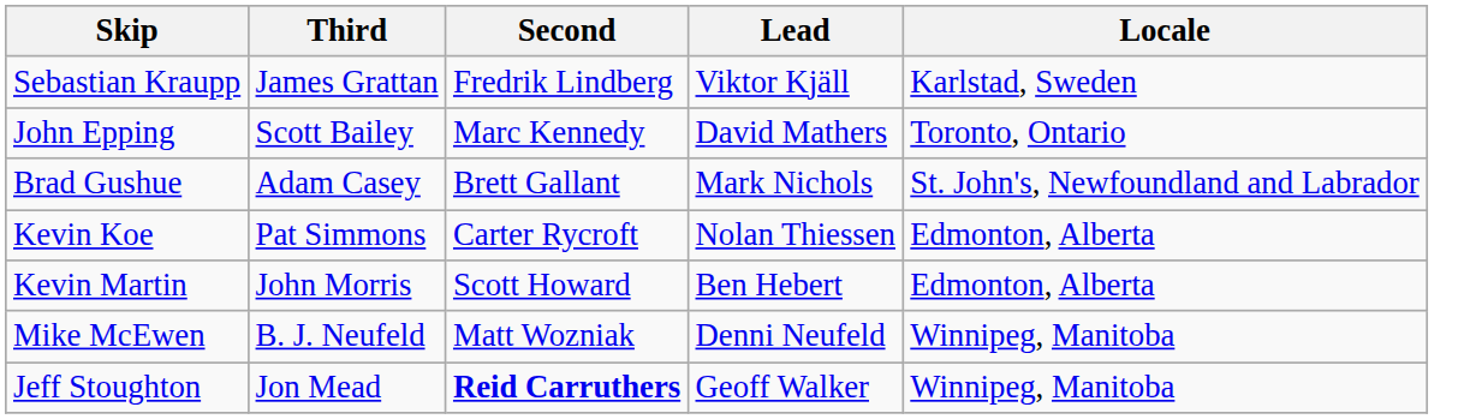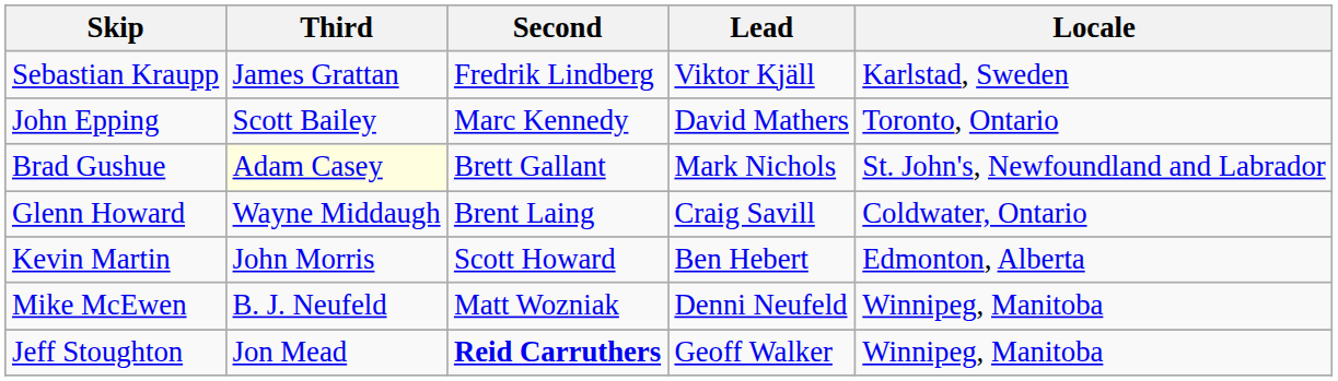Brad Gushue | Third: no background -> lightyellow background
+ row: Glenn Howard | Wayne Middaugh | Brent Laing | Craig Savill | Coldwater, Ontario
- row: Kevin Koe | Pat Simmons | Carter Rycroft | Nolan Thiessen | Edmonton, Alberta
